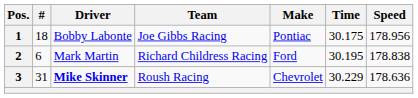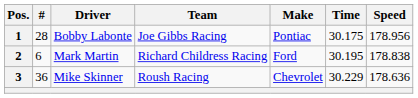1 | #: 18 -> 28
3 | #: 31 -> 36
3 | Driver: bold -> normal
